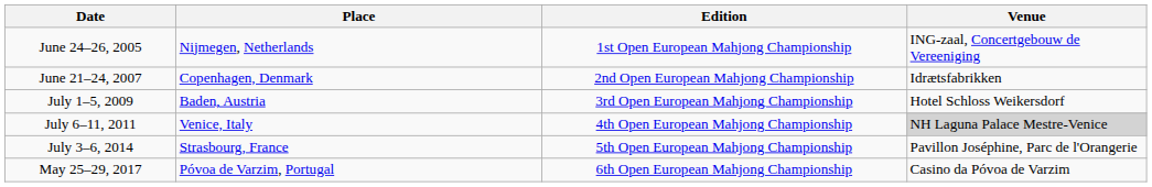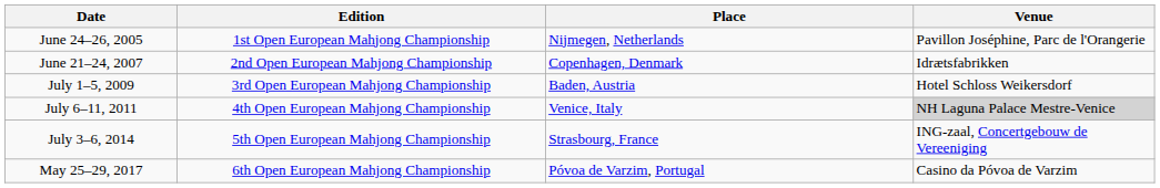columns swapped: Edition <-> Place
June 24–26, 2005 | Venue: ING-zaal, Concertgebouw de Vereeniging -> Pavillon Joséphine, Parc de l'Orangerie
July 3–6, 2014 | Venue: Pavillon Joséphine, Parc de l'Orangerie -> ING-zaal, Concertgebouw de Vereeniging
